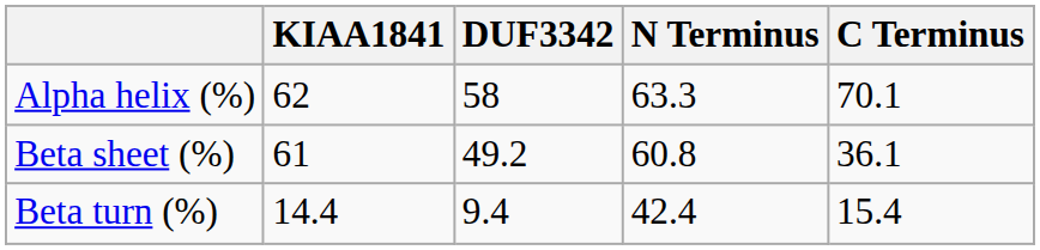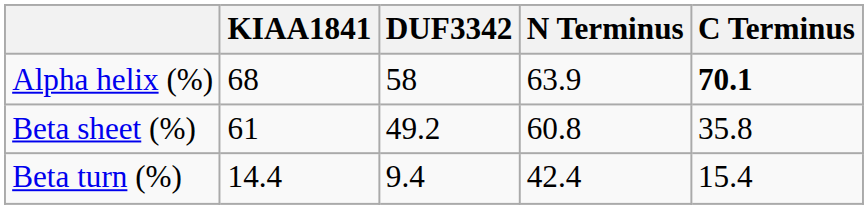Alpha helix (%) | KIAA1841: 62 -> 68
Alpha helix (%) | N Terminus: 63.3 -> 63.9
Alpha helix (%) | C Terminus: normal -> bold
Beta sheet (%) | C Terminus: 36.1 -> 35.8
